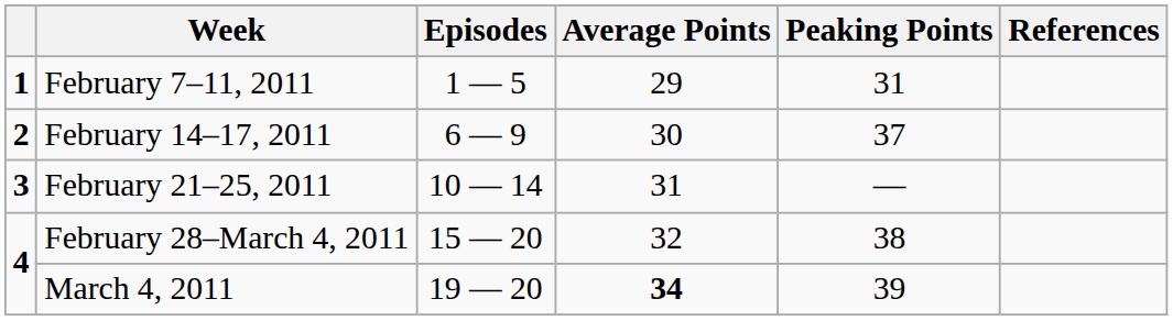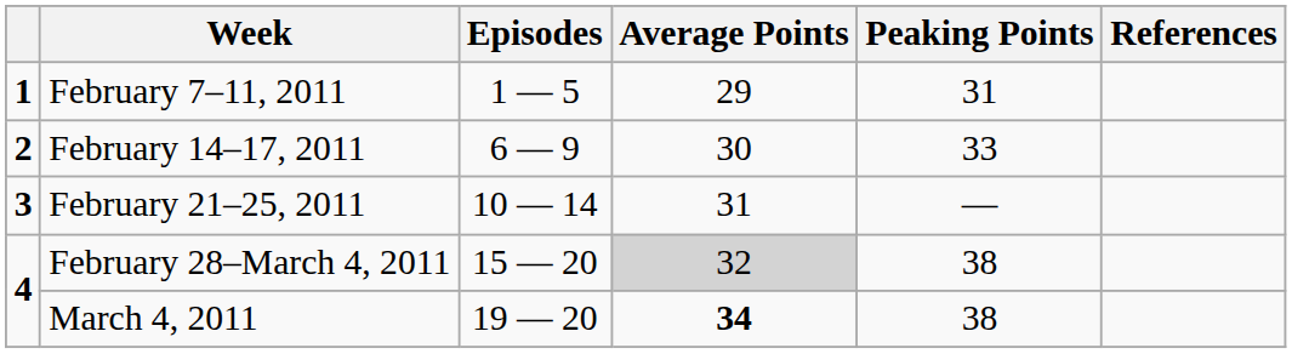February 14–17, 2011 | Peaking Points: 37 -> 33
February 28–March 4, 2011 | Average Points: no background -> lightgrey background
March 4, 2011 | Peaking Points: 39 -> 38
